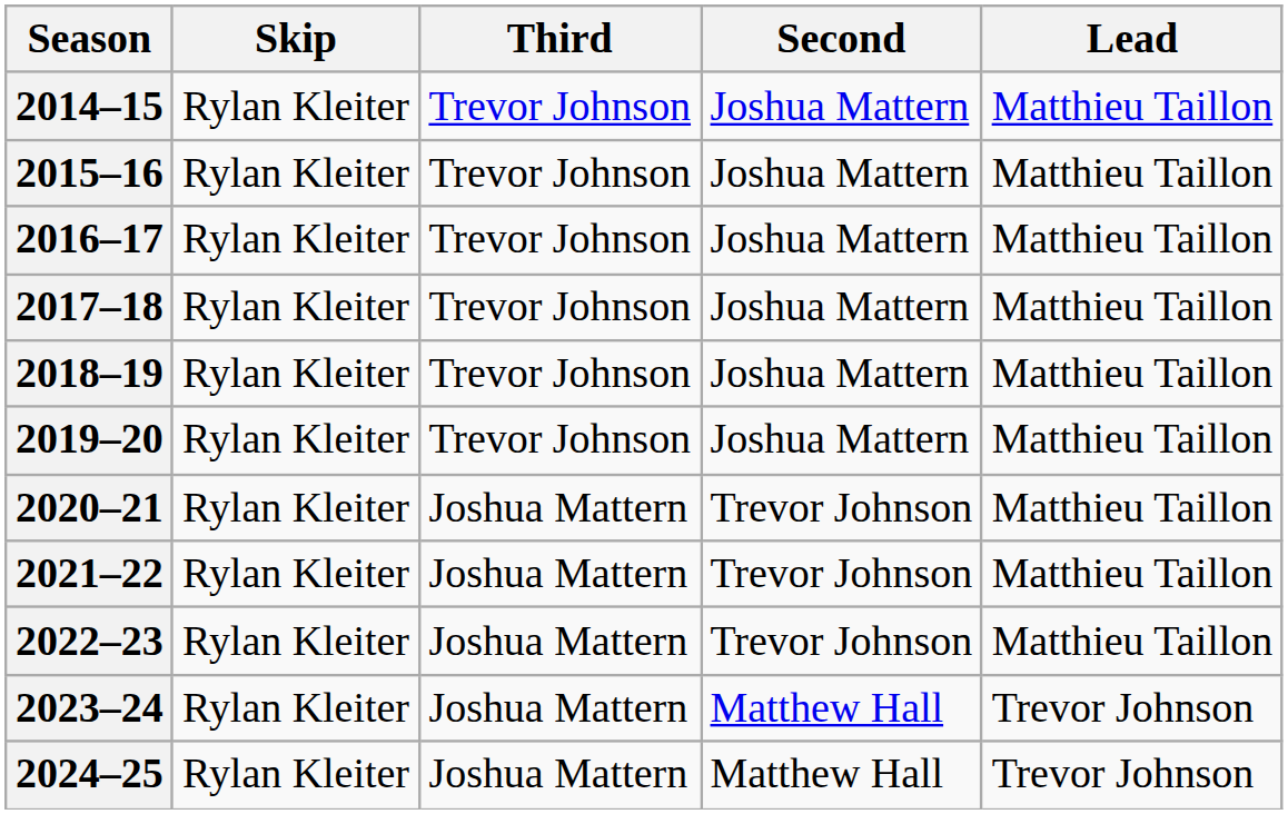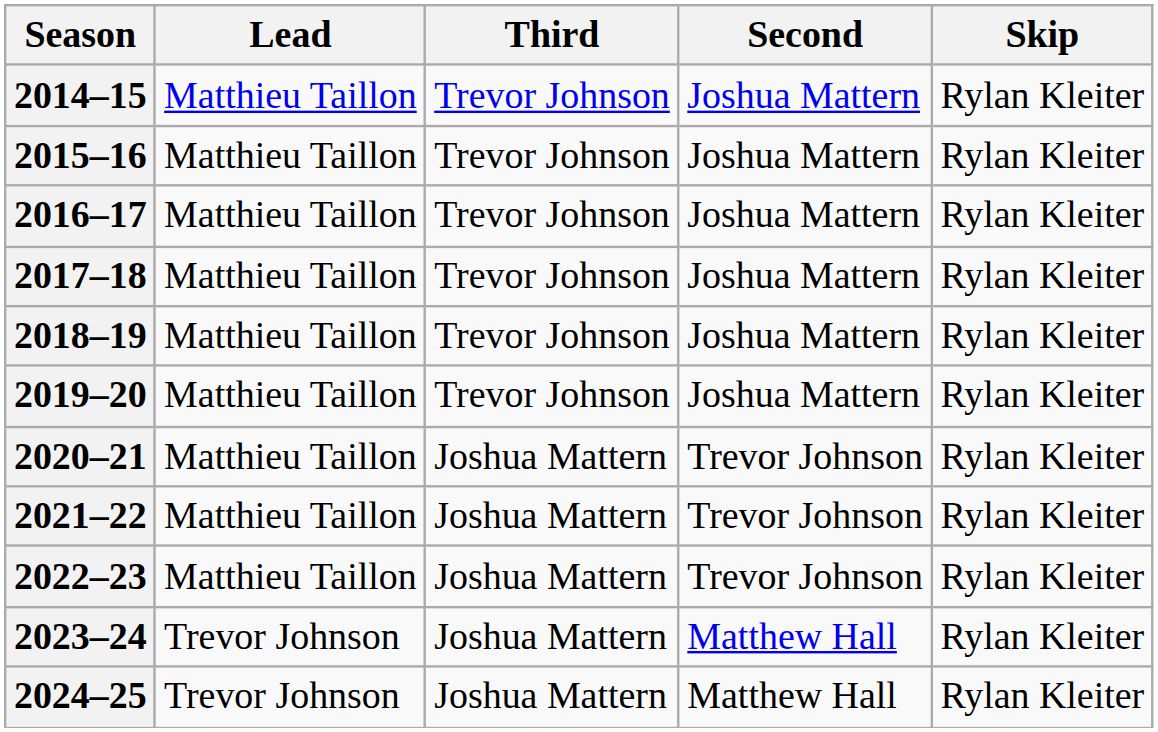columns swapped: Skip <-> Lead
